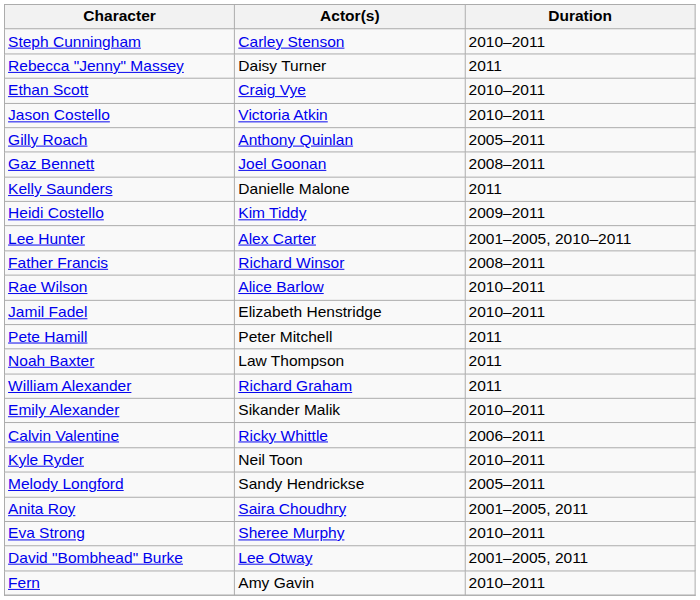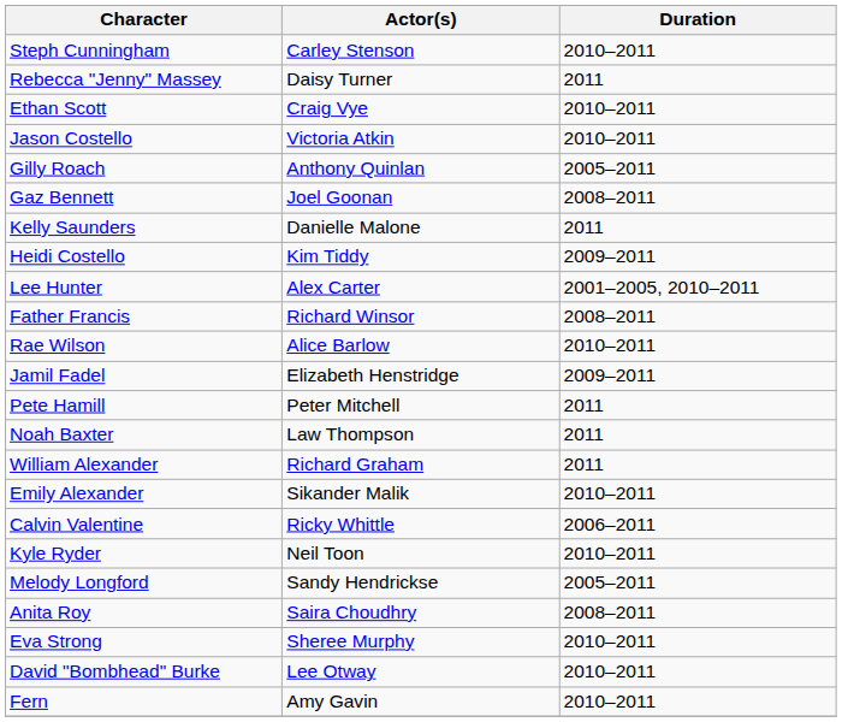Jamil Fadel | Duration: 2010–2011 -> 2009–2011
Anita Roy | Duration: 2001–2005, 2011 -> 2008–2011
David "Bombhead" Burke | Duration: 2001–2005, 2011 -> 2010–2011
